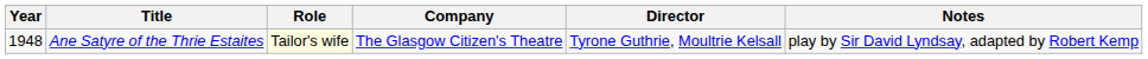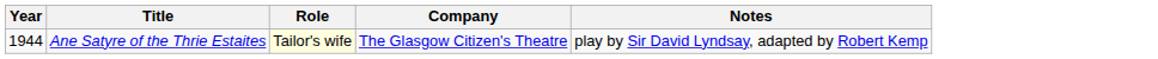- column: Director | Tyrone Guthrie, Moultrie Kelsall
Ane Satyre of the Thrie Estaites | Year: 1948 -> 1944
